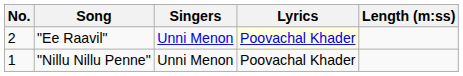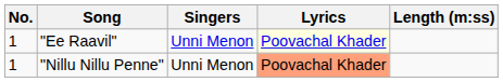"Ee Raavil" | No.: 2 -> 1
"Nillu Nillu Penne" | Lyrics: no background -> lightsalmon background
